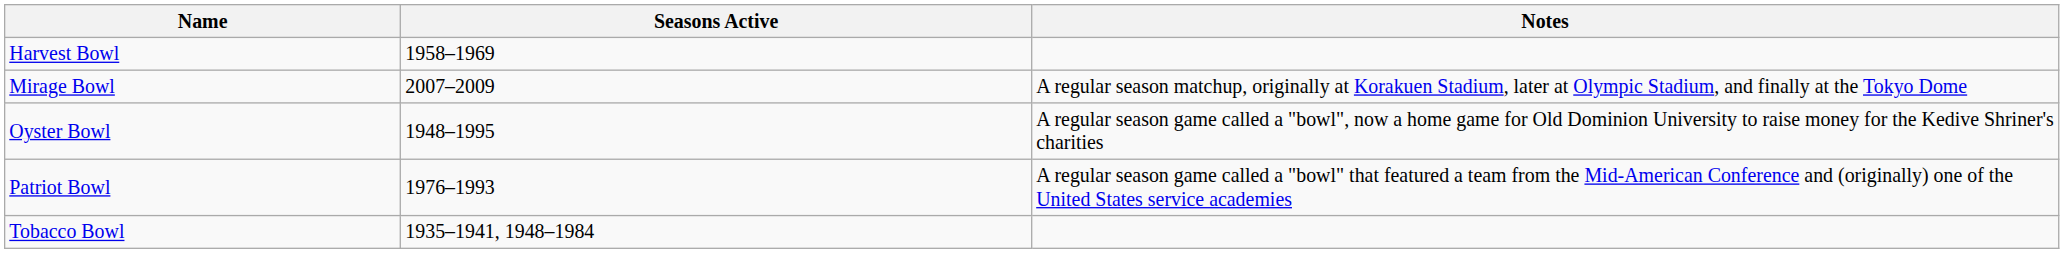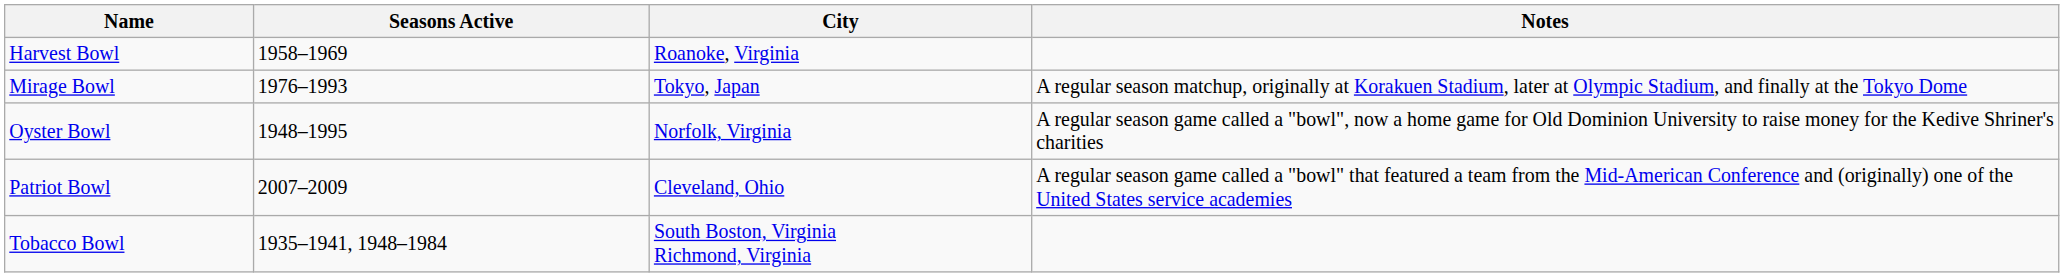+ column: City | Roanoke, Virginia | Tokyo, Japan | Norfolk, Virginia | Cleveland, Ohio | South Boston, Virginia Richmond, Virginia
Mirage Bowl | Seasons Active: 2007–2009 -> 1976–1993
Patriot Bowl | Seasons Active: 1976–1993 -> 2007–2009
